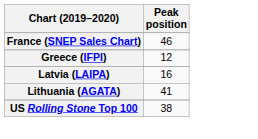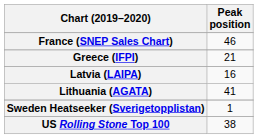Greece (IFPI) | Peak position: 12 -> 21
+ row: Sweden Heatseeker (Sverigetopplistan) | 1
